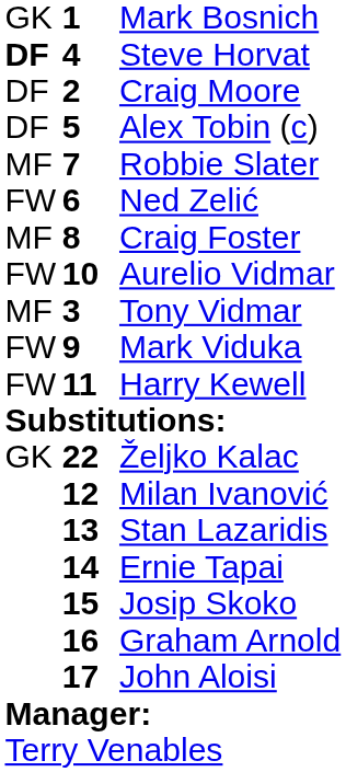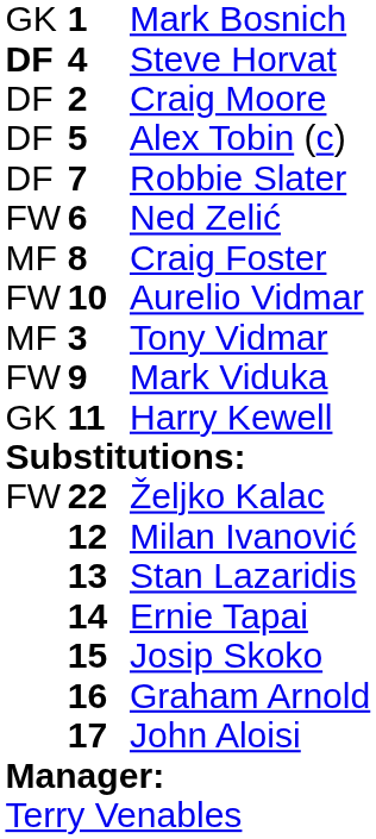Robbie Slater | column 1: MF -> DF
Harry Kewell | column 1: FW -> GK
Željko Kalac | column 1: GK -> FW
